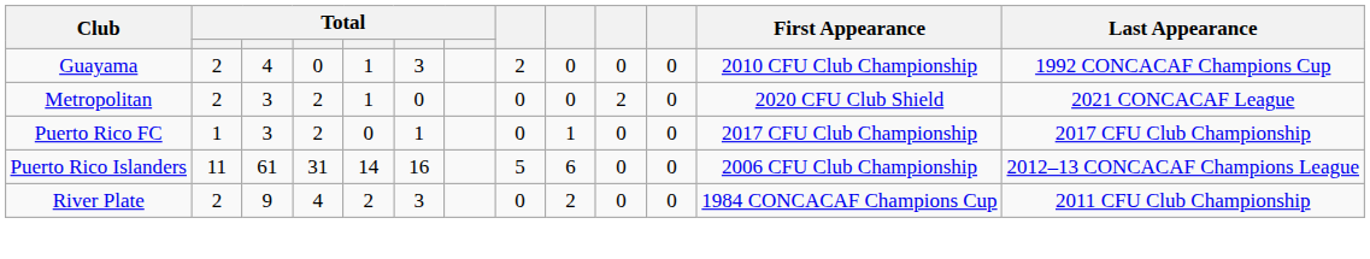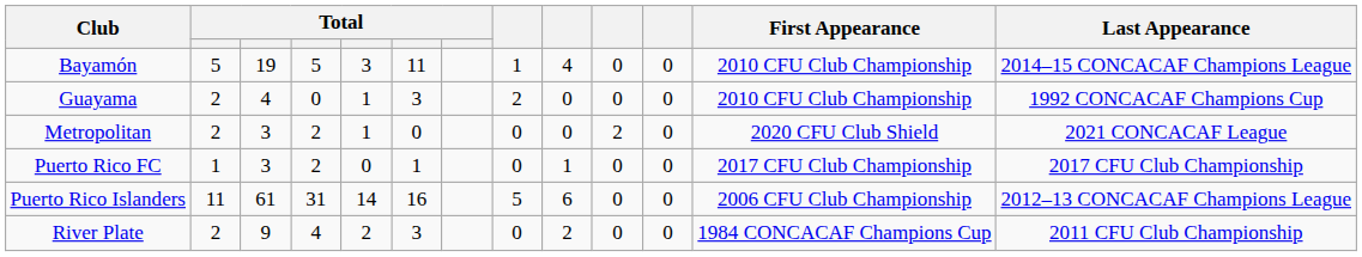+ row: Bayamón | 5 | 19 | 5 | 3 | 11 | 1 | 4 | 0 | 0 | 2010 CFU Club Championship | 2014–15 CONCACAF Champions League
